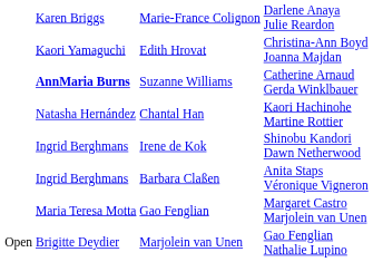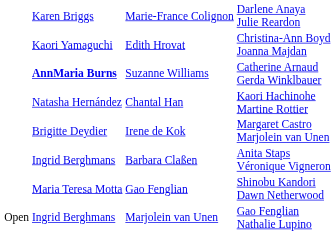Irene de Kok | column 2: Ingrid Berghmans -> Brigitte Deydier
Irene de Kok | column 4: Shinobu Kandori Dawn Netherwood -> Margaret Castro Marjolein van Unen
Gao Fenglian | column 4: Margaret Castro Marjolein van Unen -> Shinobu Kandori Dawn Netherwood
Marjolein van Unen | column 2: Brigitte Deydier -> Ingrid Berghmans
